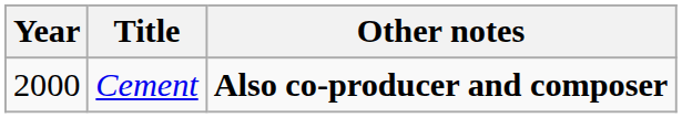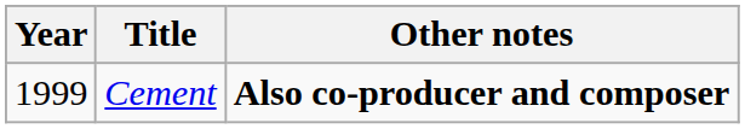Cement | Year: 2000 -> 1999
